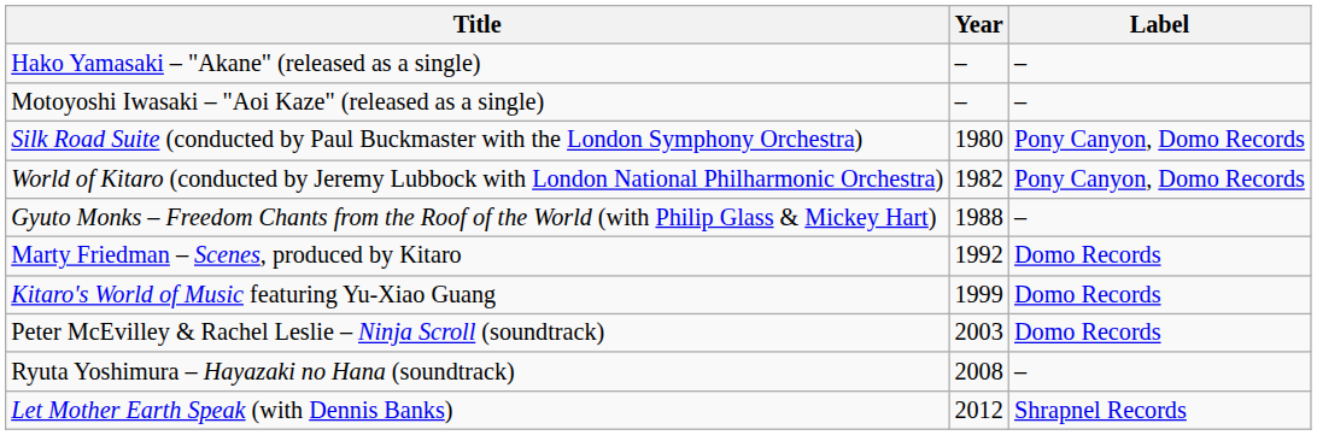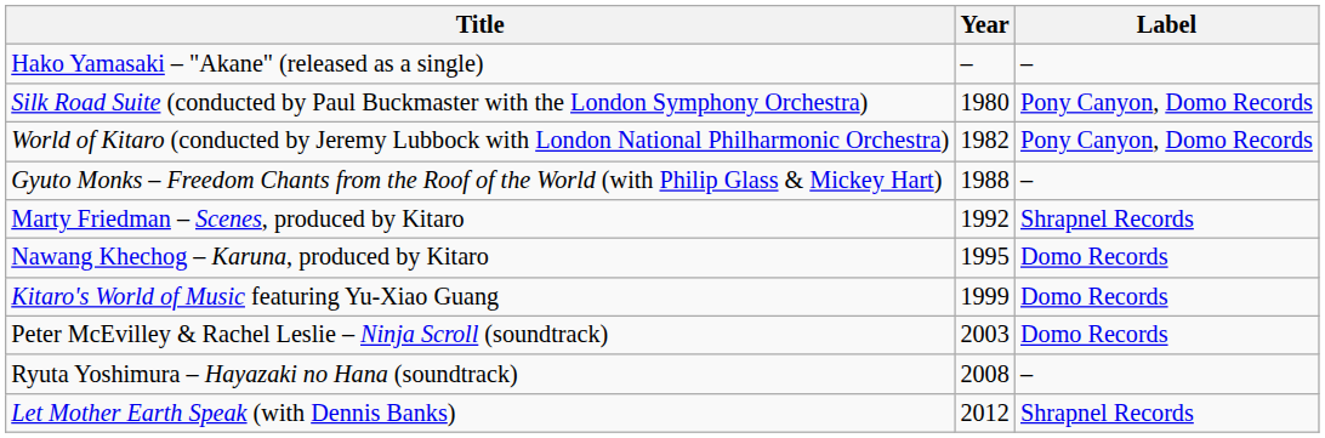- row: Motoyoshi Iwasaki – "Aoi Kaze" (released as a single) | – | –
Marty Friedman – Scenes, produced by Kitaro | Label: Domo Records -> Shrapnel Records
+ row: Nawang Khechog – Karuna, produced by Kitaro | 1995 | Domo Records
